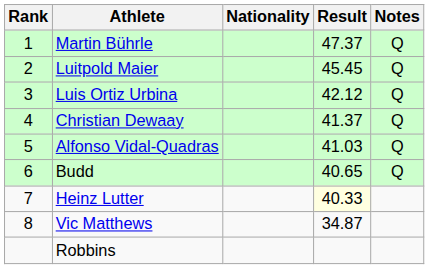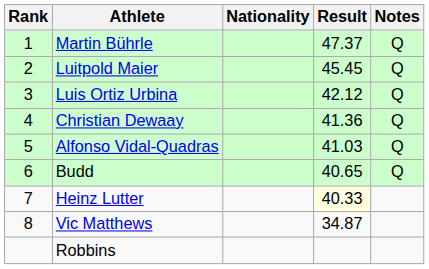Christian Dewaay | Result: 41.37 -> 41.36
